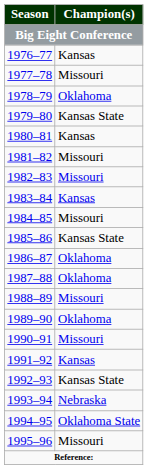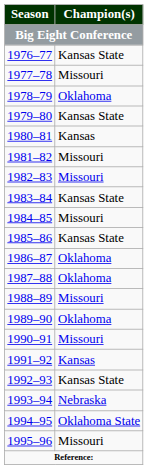1976–77 | Champion(s): Kansas -> Kansas State
1983–84 | Champion(s): Kansas -> Kansas State
